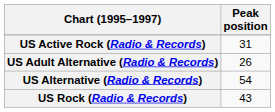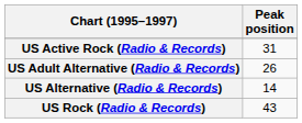US Alternative (Radio & Records) | Peak position: 54 -> 14
